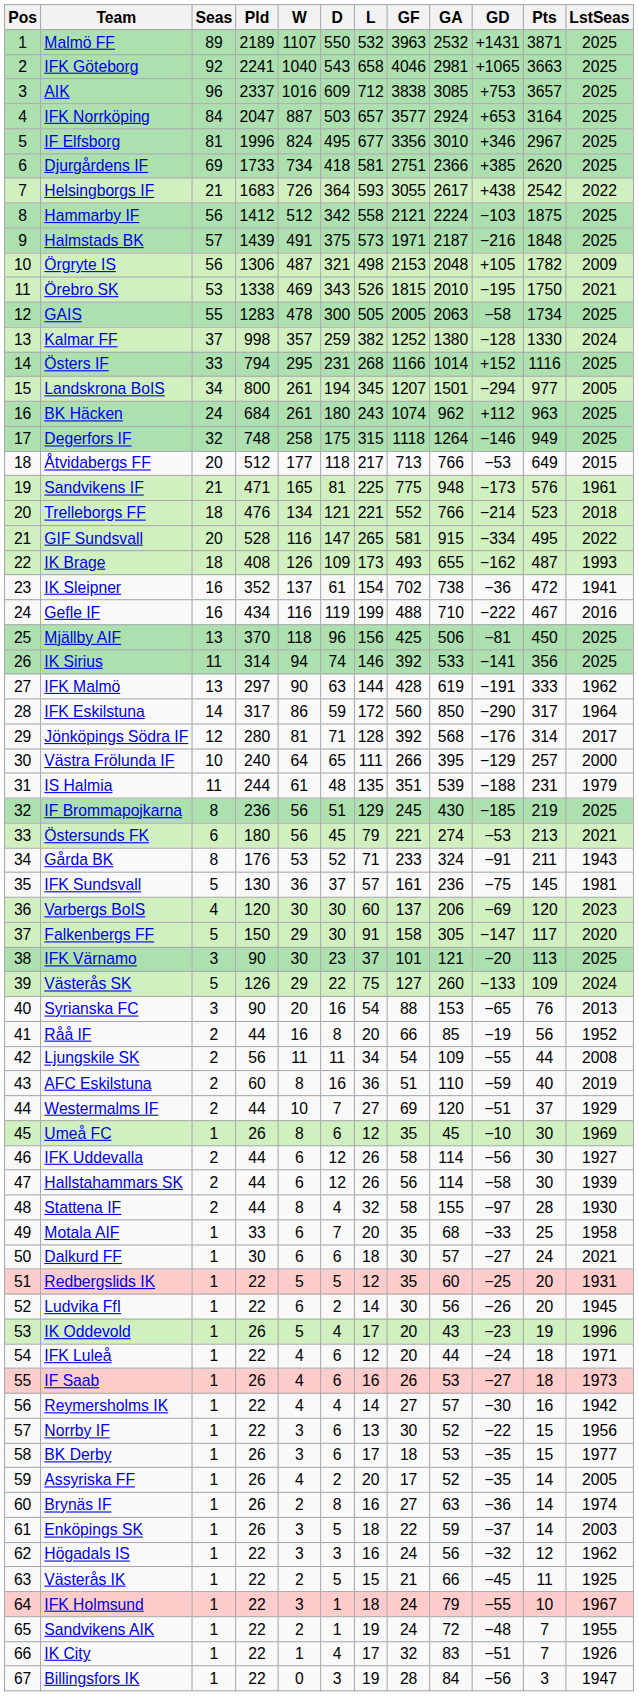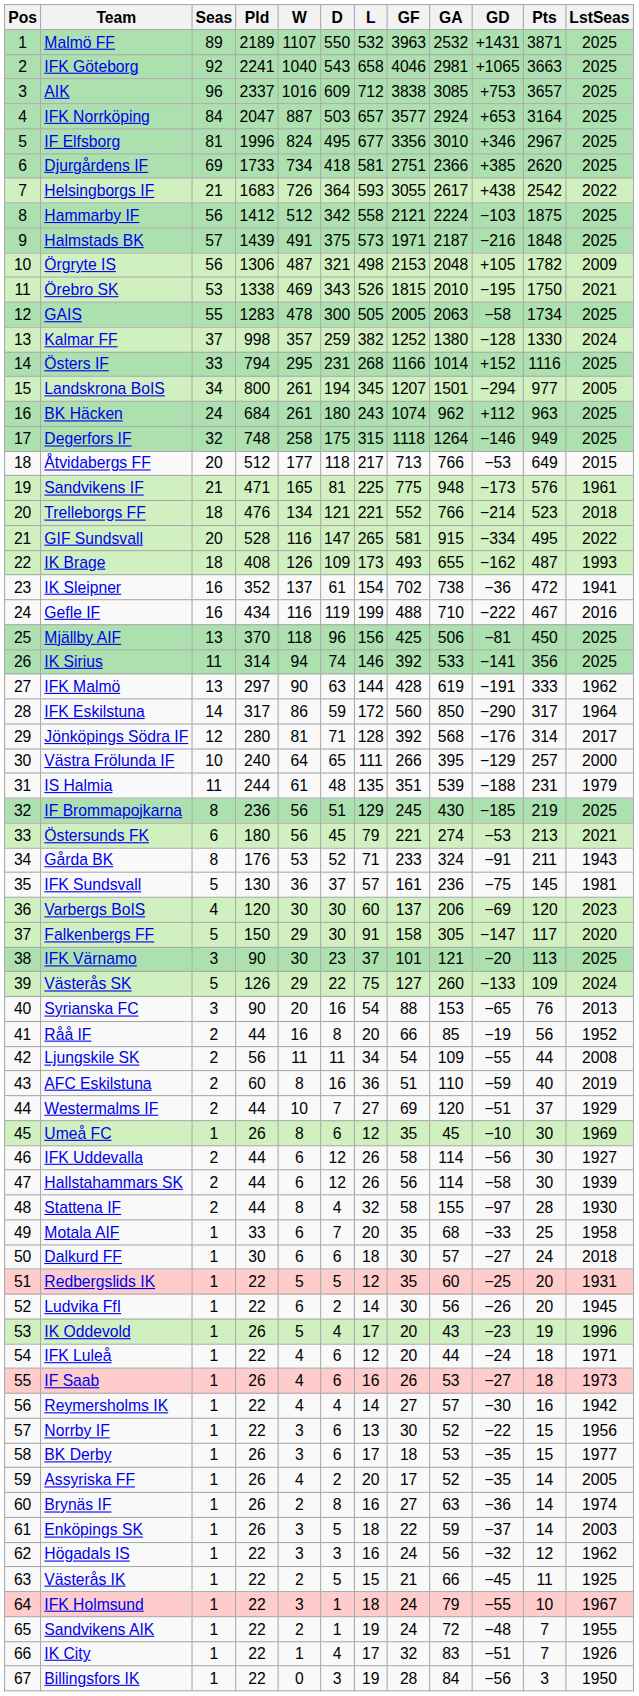Dalkurd FF | LstSeas: 2021 -> 2018
Billingsfors IK | LstSeas: 1947 -> 1950
